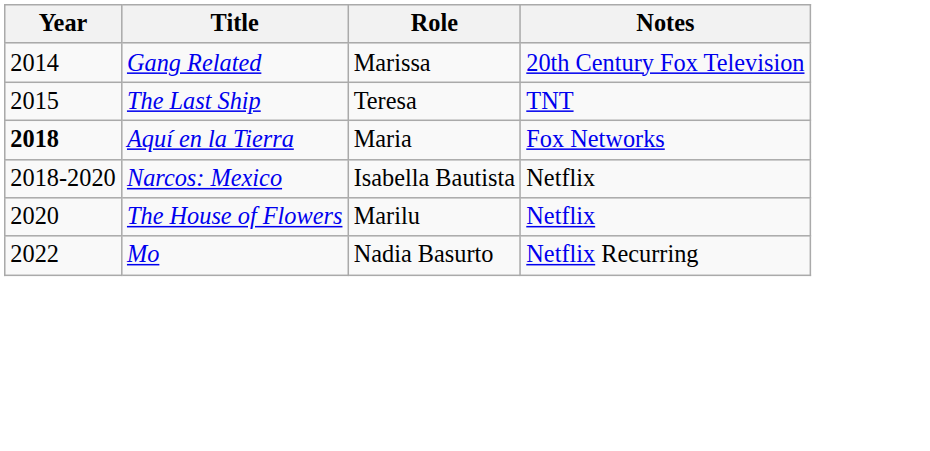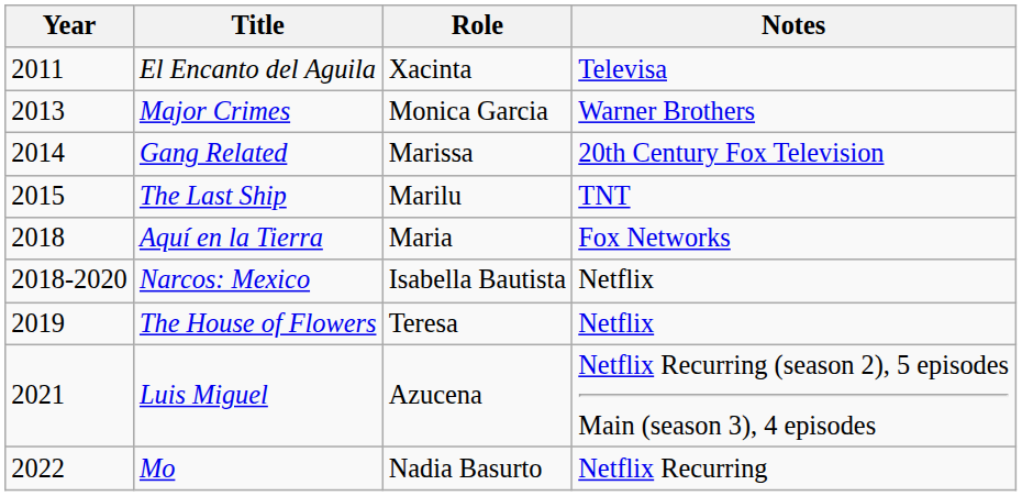+ row: 2011 | El Encanto del Aguila | Xacinta | Televisa
+ row: 2013 | Major Crimes | Monica Garcia | Warner Brothers
The Last Ship | Role: Teresa -> Marilu
Aquí en la Tierra | Year: bold -> normal
The House of Flowers | Year: 2020 -> 2019
The House of Flowers | Role: Marilu -> Teresa
+ row: 2021 | Luis Miguel | Azucena | Netflix Recurring (season 2), 5 episodes Main (season 3), 4 episodes
